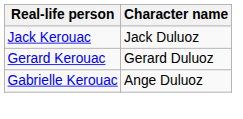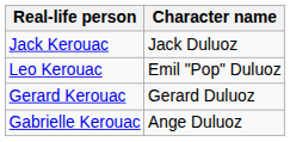+ row: Leo Kerouac | Emil "Pop" Duluoz
